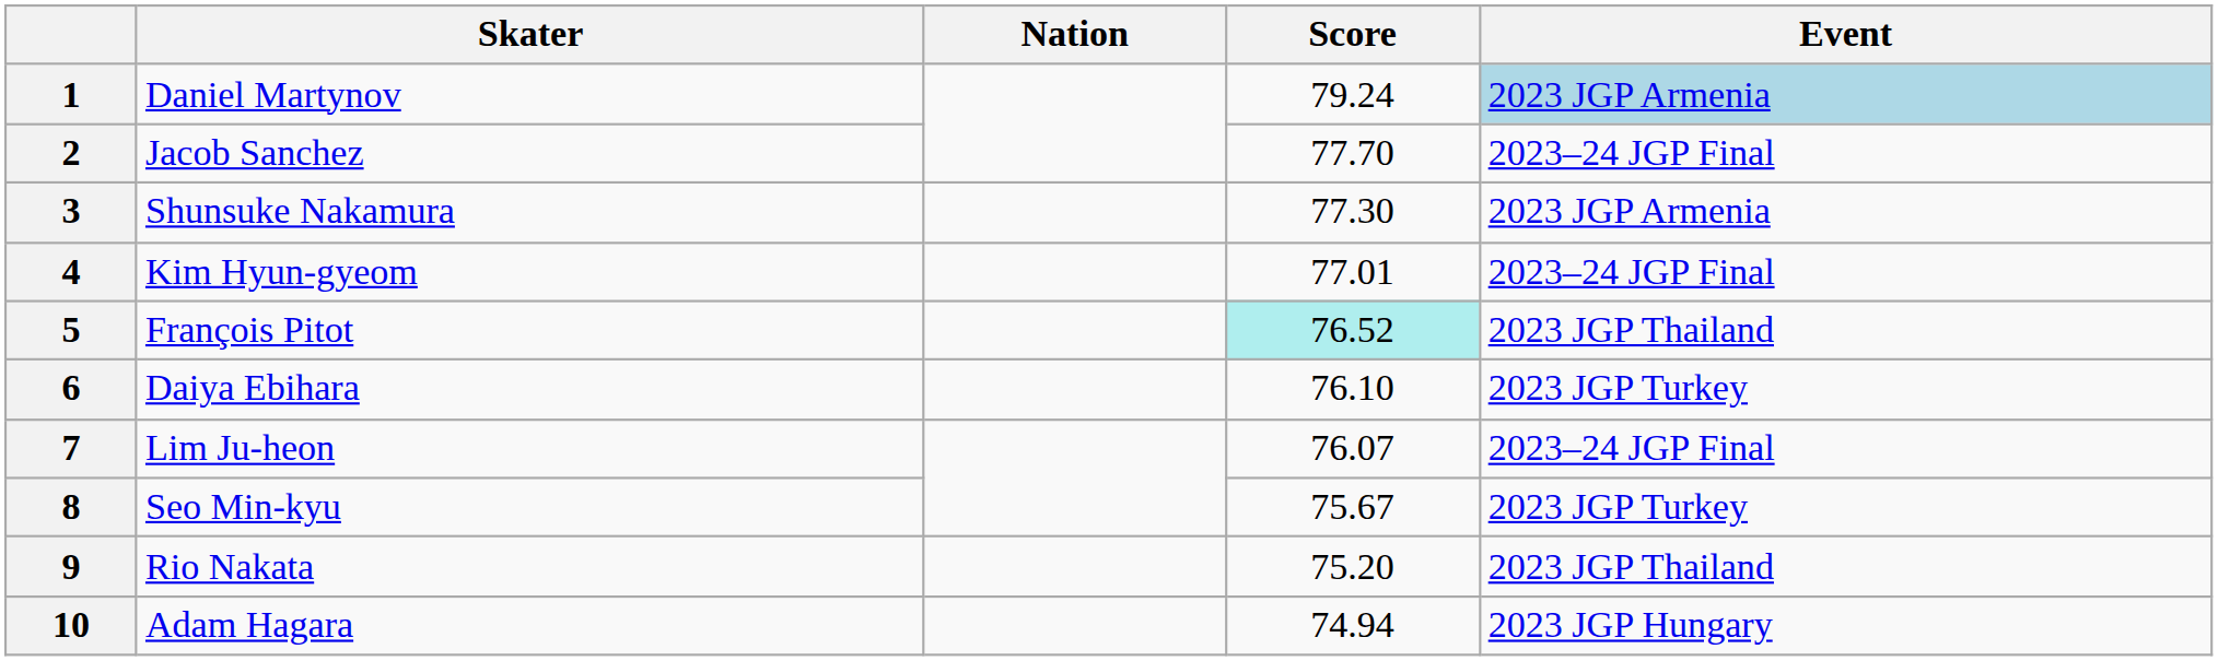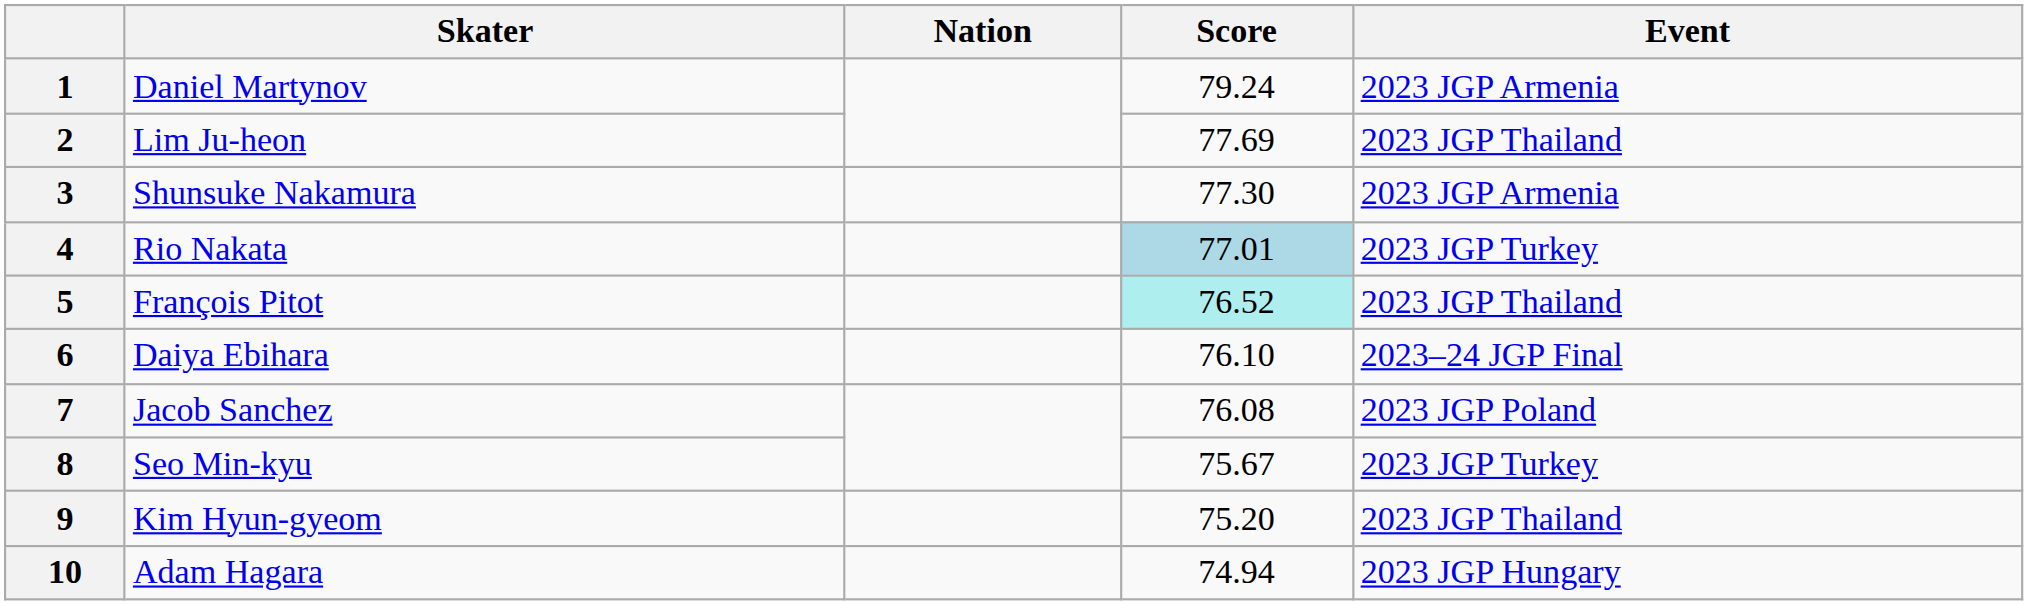1 | Event: lightblue background -> no background
2 | Skater: Jacob Sanchez -> Lim Ju-heon
2 | Score: 77.70 -> 77.69
2 | Event: 2023–24 JGP Final -> 2023 JGP Thailand
4 | Skater: Kim Hyun-gyeom -> Rio Nakata
4 | Score: no background -> lightblue background
4 | Event: 2023–24 JGP Final -> 2023 JGP Turkey
6 | Event: 2023 JGP Turkey -> 2023–24 JGP Final
7 | Skater: Lim Ju-heon -> Jacob Sanchez
7 | Score: 76.07 -> 76.08
7 | Event: 2023–24 JGP Final -> 2023 JGP Poland
9 | Skater: Rio Nakata -> Kim Hyun-gyeom
